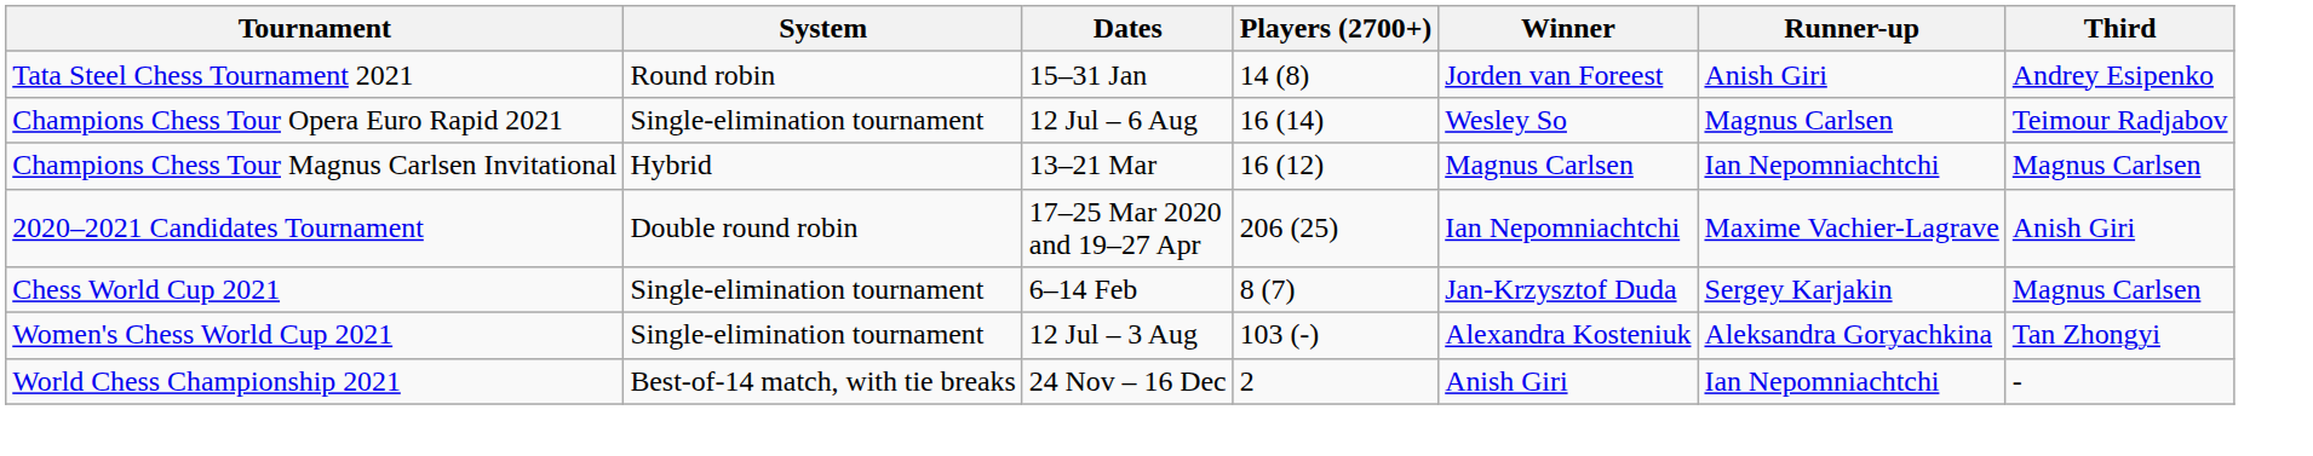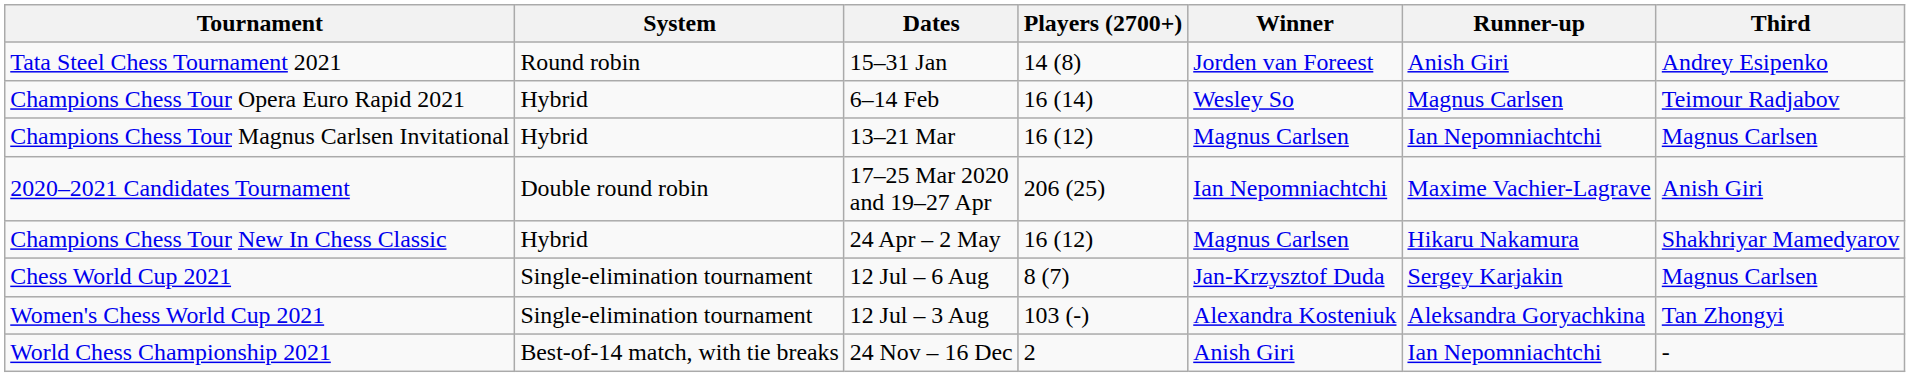Champions Chess Tour Opera Euro Rapid 2021 | System: Single-elimination tournament -> Hybrid
Champions Chess Tour Opera Euro Rapid 2021 | Dates: 12 Jul – 6 Aug -> 6–14 Feb
+ row: Champions Chess Tour New In Chess Classic | Hybrid | 24 Apr – 2 May | 16 (12) | Magnus Carlsen | Hikaru Nakamura | Shakhriyar Mamedyarov
Chess World Cup 2021 | Dates: 6–14 Feb -> 12 Jul – 6 Aug
